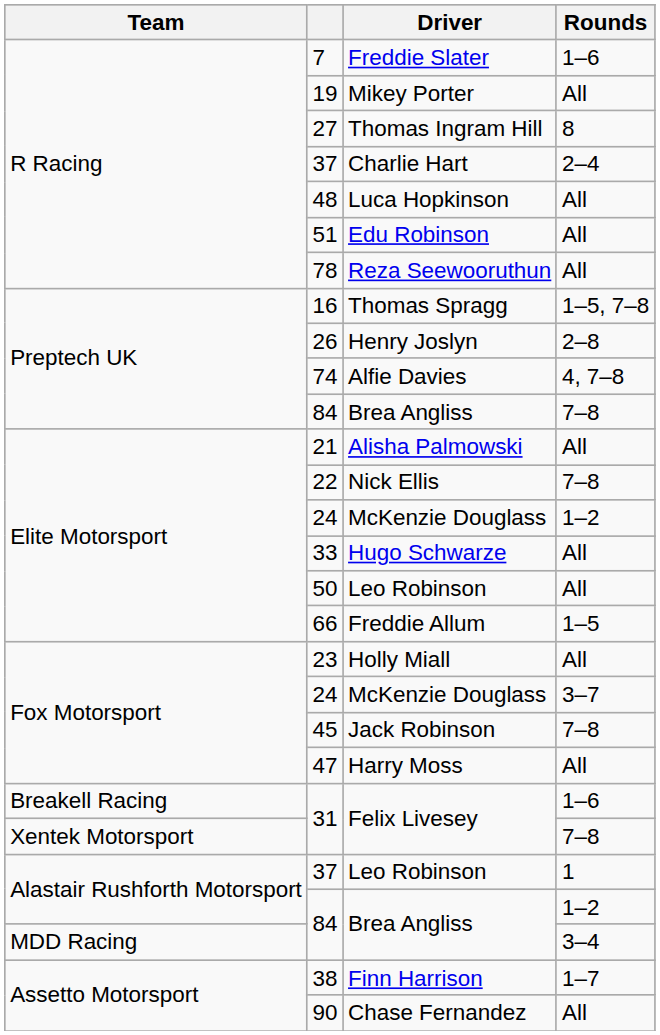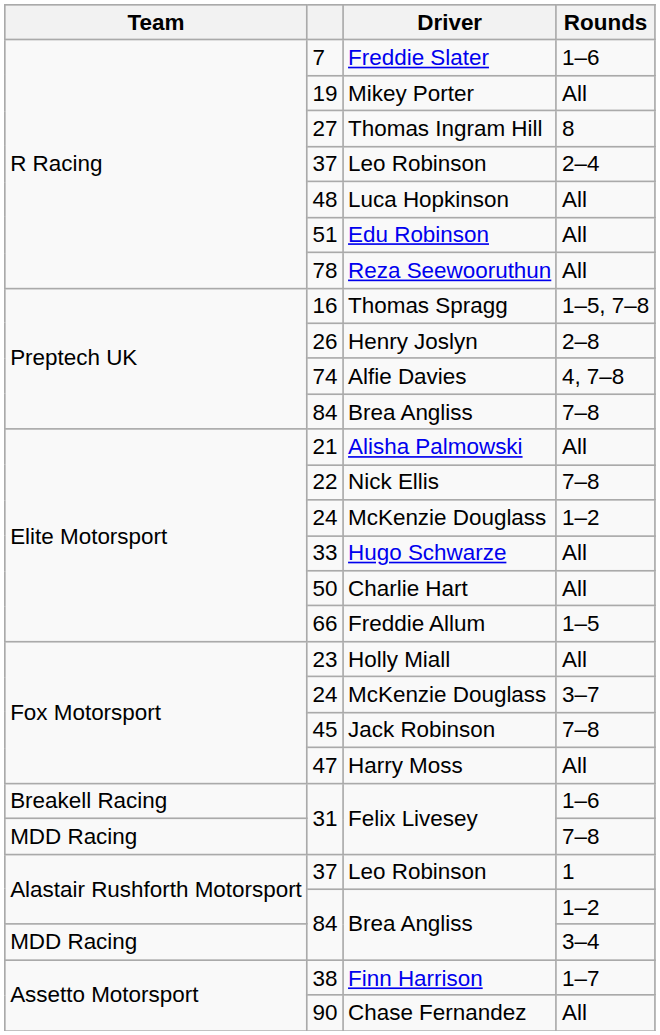37 / 2–4 | Driver: Charlie Hart -> Leo Robinson
50 | Driver: Leo Robinson -> Charlie Hart
31 / 7–8 | Team: Xentek Motorsport -> MDD Racing
